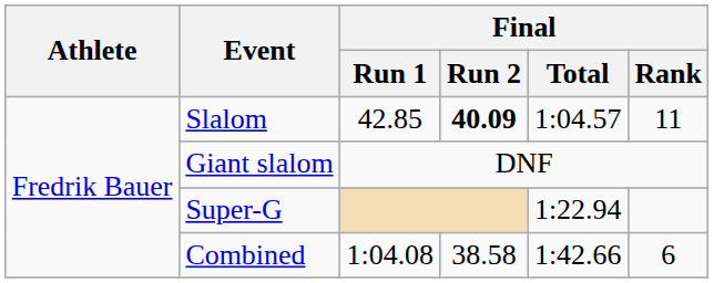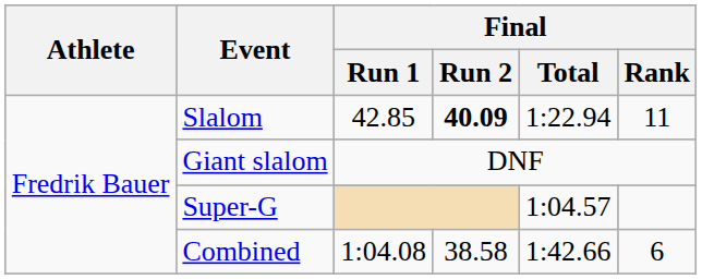Slalom | Final / Total: 1:04.57 -> 1:22.94
Super-G | Final / Total: 1:22.94 -> 1:04.57
